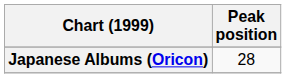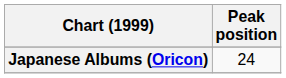Japanese Albums (Oricon) | Peak position: 28 -> 24
